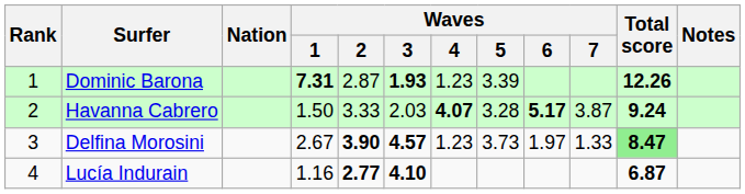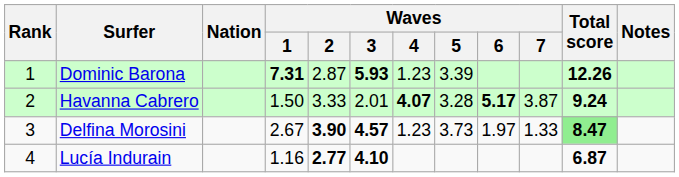Dominic Barona | Waves / 3: 1.93 -> 5.93
Havanna Cabrero | Waves / 3: 2.03 -> 2.01
